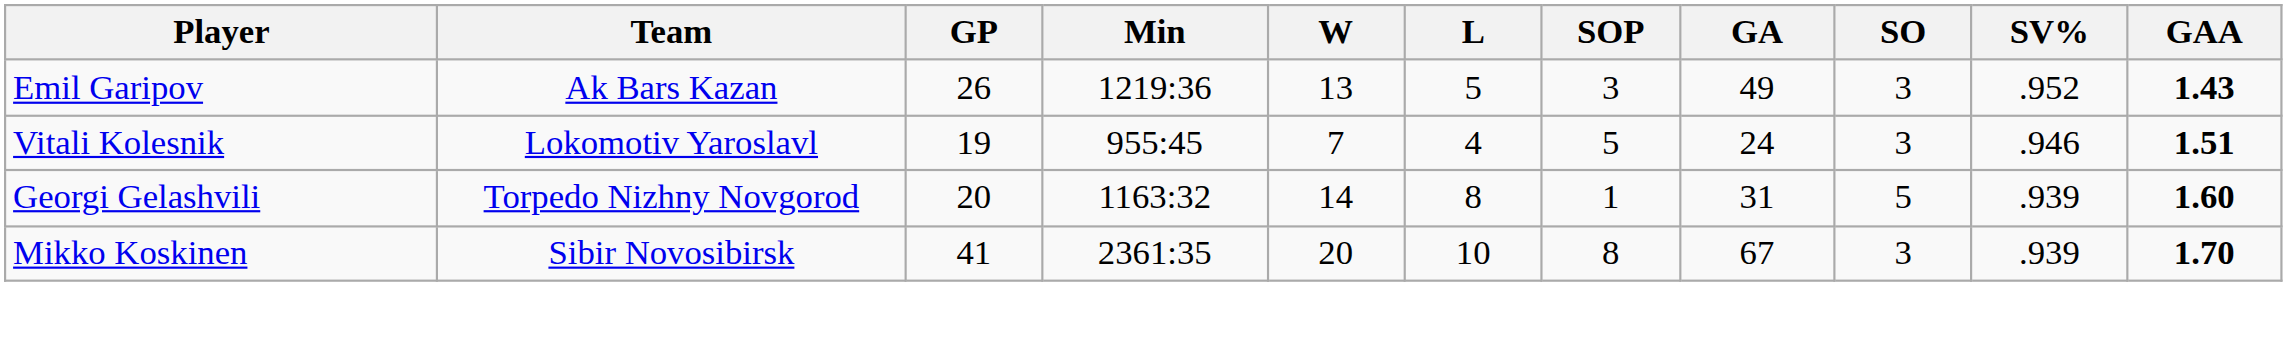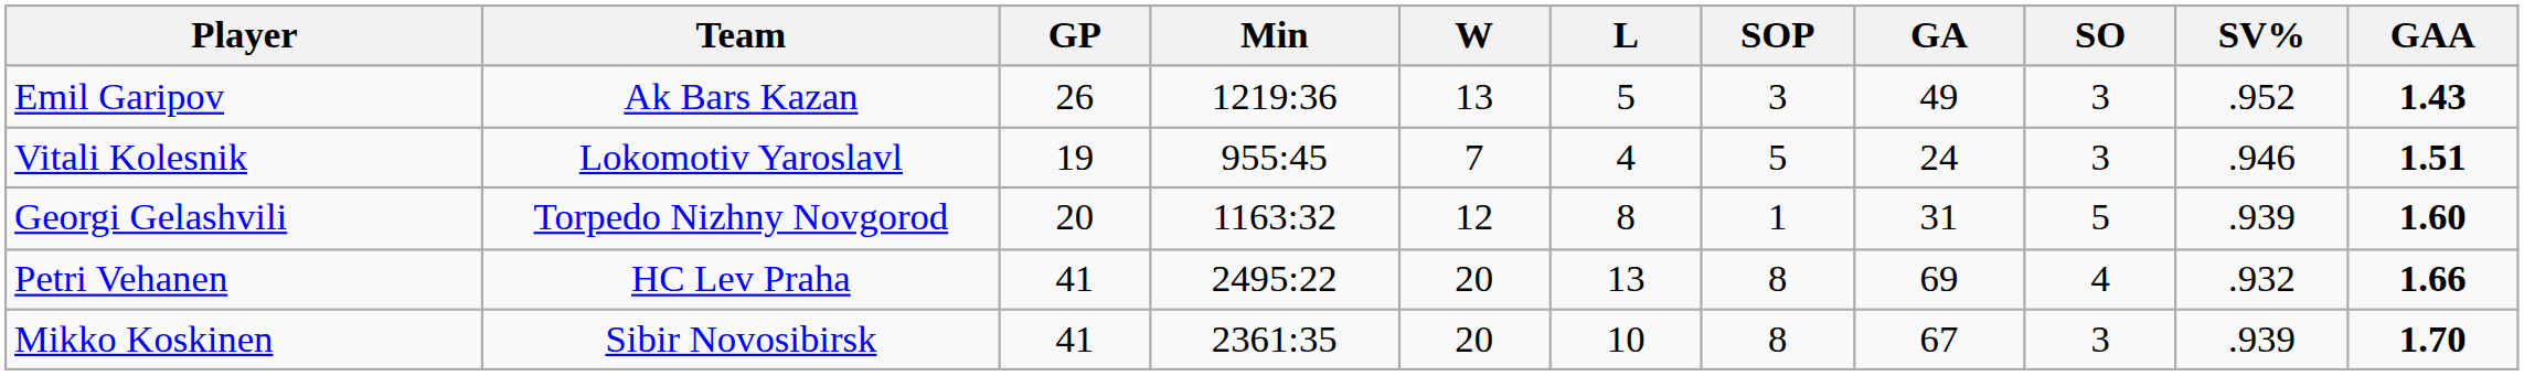Georgi Gelashvili | W: 14 -> 12
+ row: Petri Vehanen | HC Lev Praha | 41 | 2495:22 | 20 | 13 | 8 | 69 | 4 | .932 | 1.66
